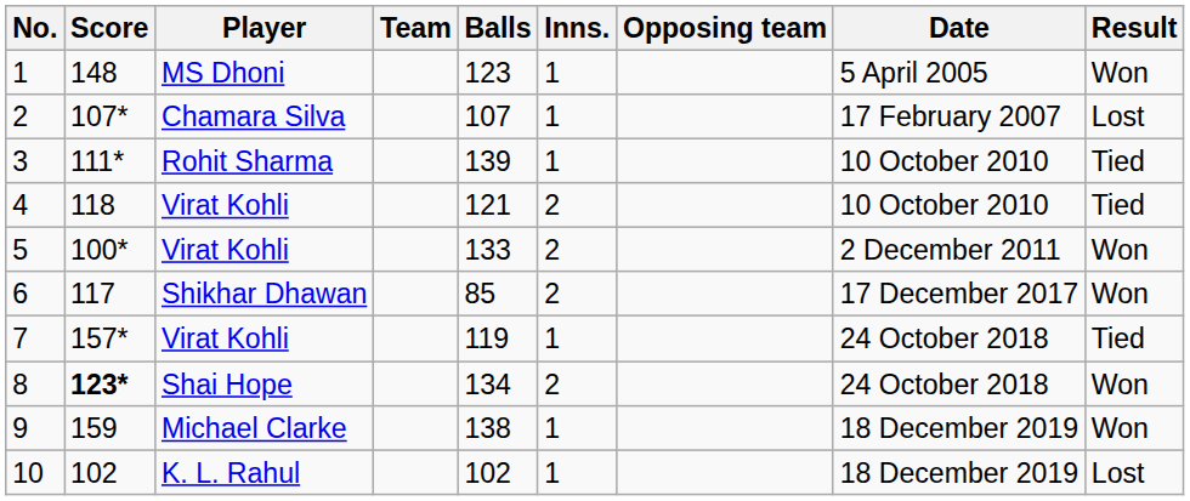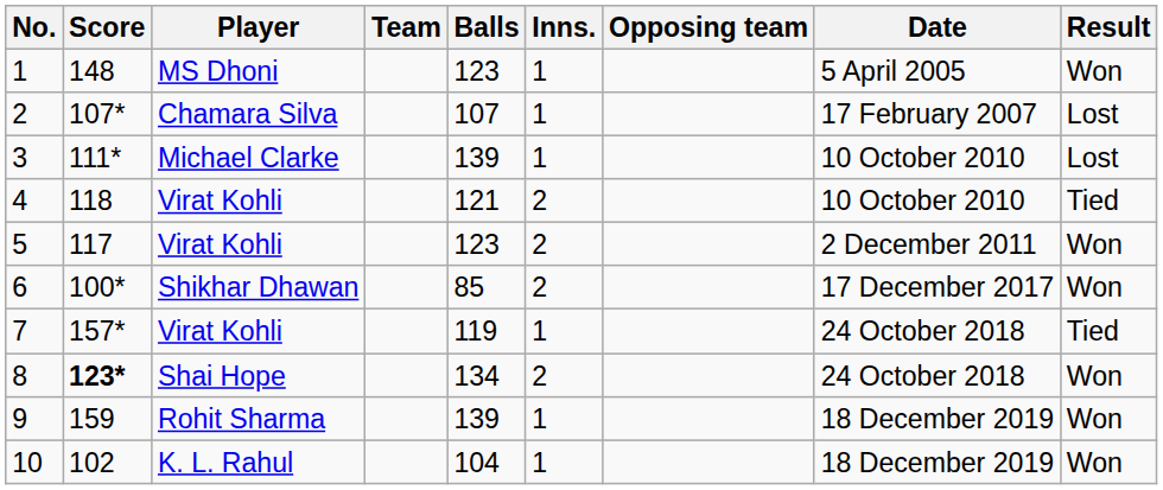3 | Player: Rohit Sharma -> Michael Clarke
3 | Result: Tied -> Lost
5 | Score: 100* -> 117
5 | Balls: 133 -> 123
6 | Score: 117 -> 100*
9 | Player: Michael Clarke -> Rohit Sharma
9 | Balls: 138 -> 139
10 | Balls: 102 -> 104
10 | Result: Lost -> Won
